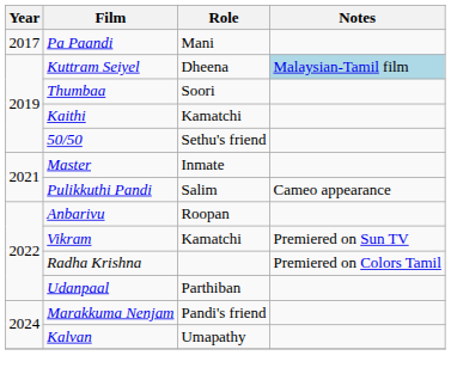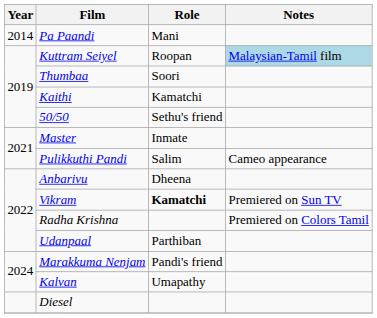Pa Paandi | Year: 2017 -> 2014
Kuttram Seiyel | Role: Dheena -> Roopan
Anbarivu | Role: Roopan -> Dheena
Vikram | Role: normal -> bold
+ row: Diesel
